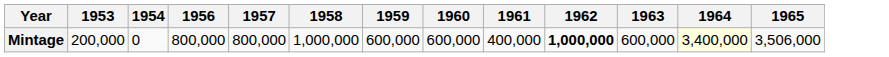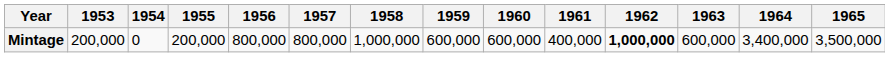+ column: 1955 | 200,000
Mintage | 1964: lightyellow background -> no background
Mintage | 1965: 3,506,000 -> 3,500,000
